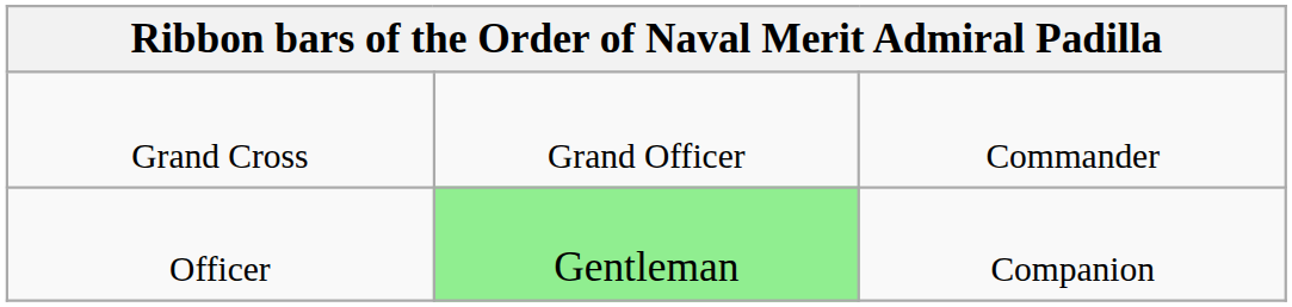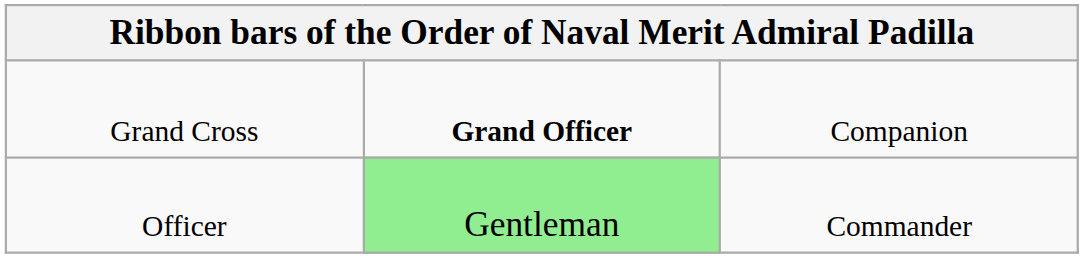Grand Cross | column 2: normal -> bold
Grand Cross | column 3: Commander -> Companion
Officer | column 3: Companion -> Commander
